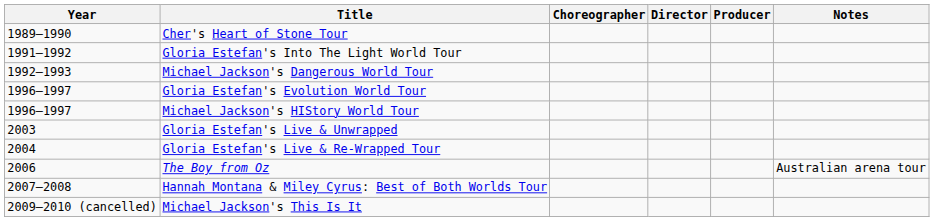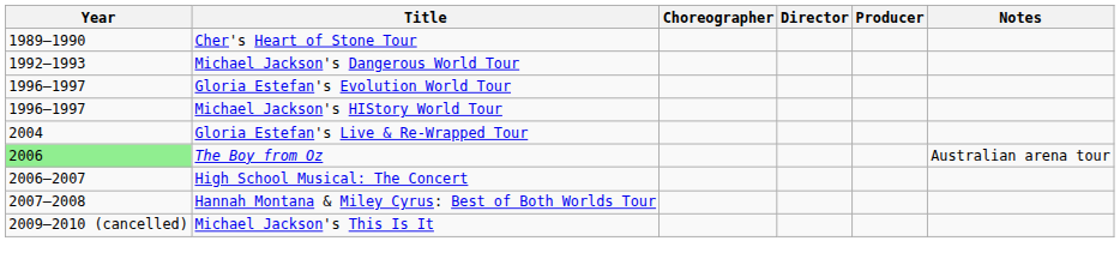- row: 1991–1992 | Gloria Estefan's Into The Light World Tour
- row: 2003 | Gloria Estefan's Live & Unwrapped
The Boy from Oz | Year: no background -> lightgreen background
+ row: 2006–2007 | High School Musical: The Concert
